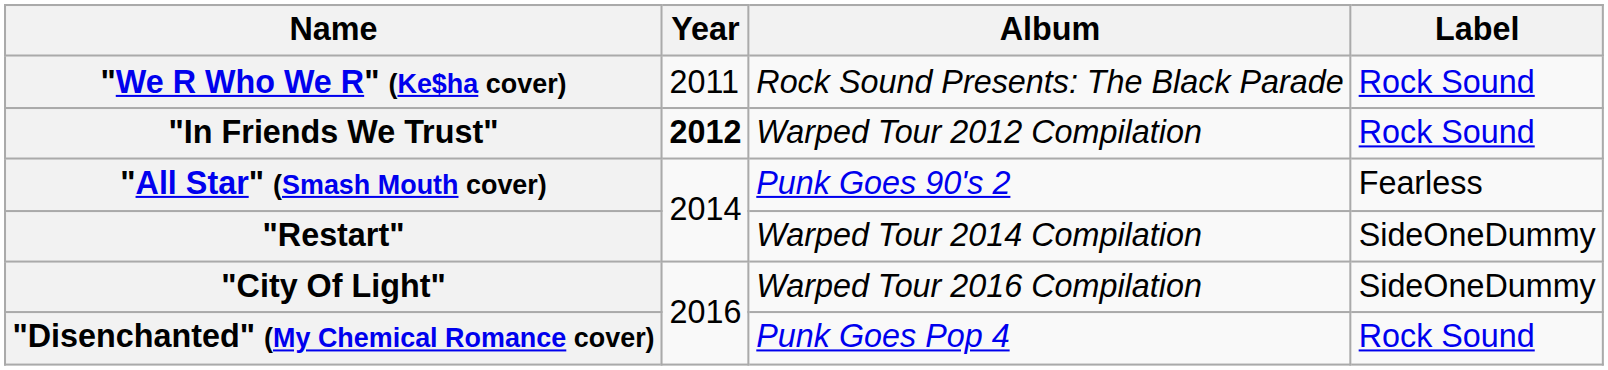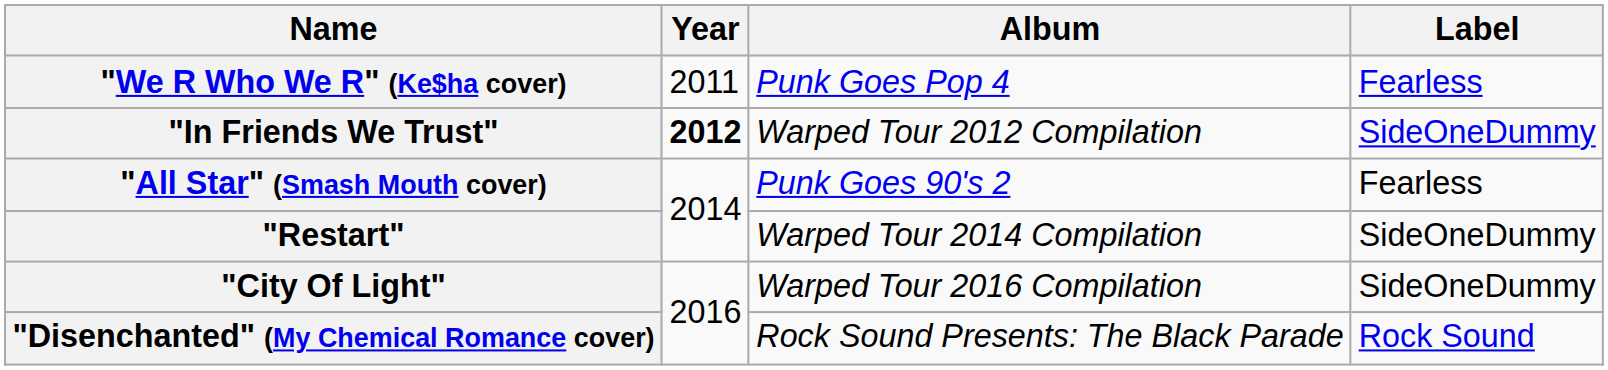"We R Who We R" (Ke$ha cover) | Album: Rock Sound Presents: The Black Parade -> Punk Goes Pop 4
"We R Who We R" (Ke$ha cover) | Label: Rock Sound -> Fearless
"In Friends We Trust" | Label: Rock Sound -> SideOneDummy
"Disenchanted" (My Chemical Romance cover) | Album: Punk Goes Pop 4 -> Rock Sound Presents: The Black Parade
